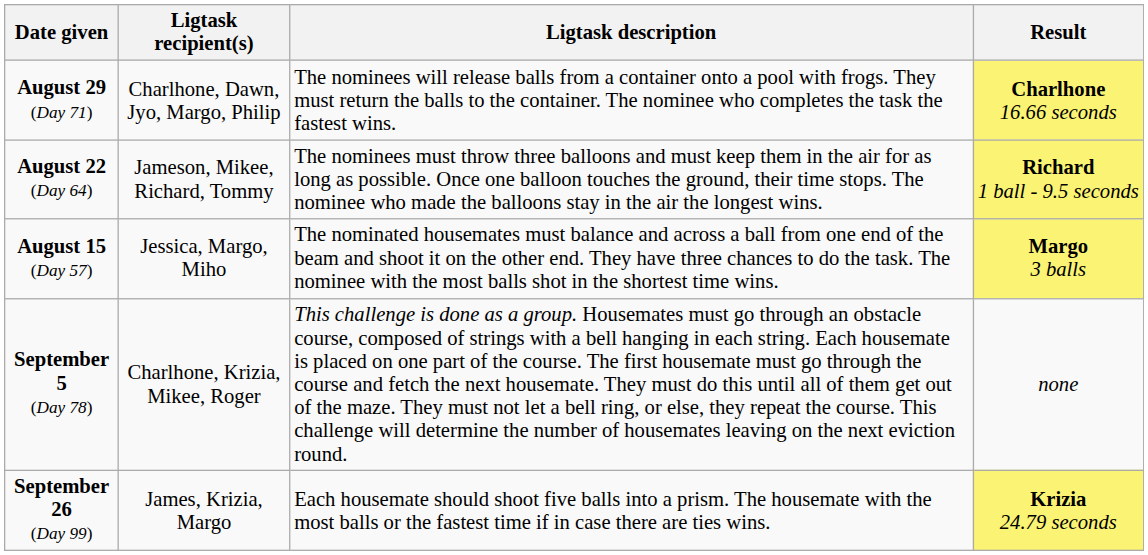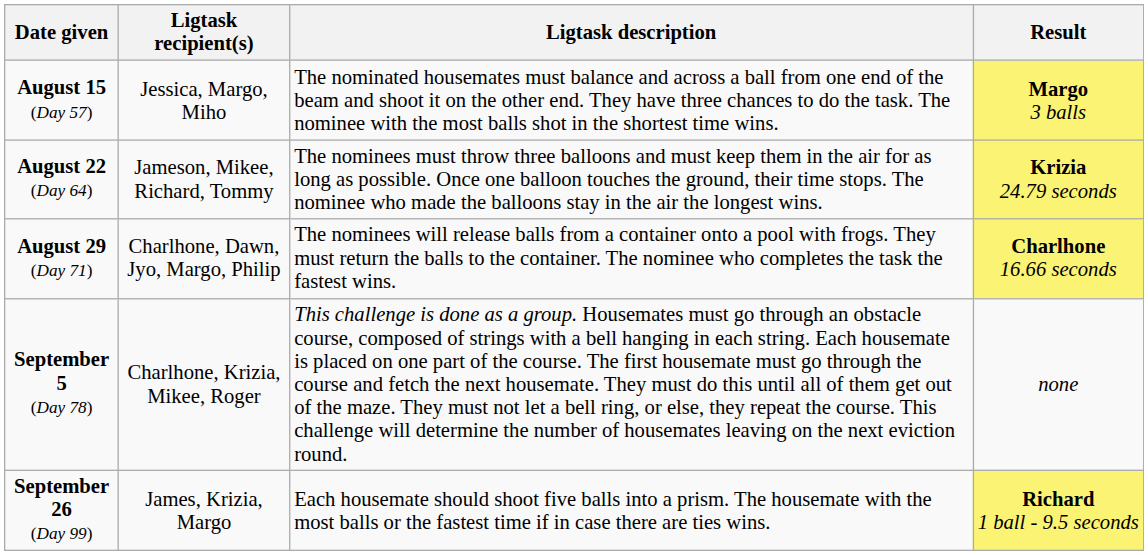rows swapped: August 15 (Day 57) <-> August 29 (Day 71)
August 22 (Day 64) | Result: Richard 1 ball - 9.5 seconds -> Krizia 24.79 seconds
September 26 (Day 99) | Result: Krizia 24.79 seconds -> Richard 1 ball - 9.5 seconds
